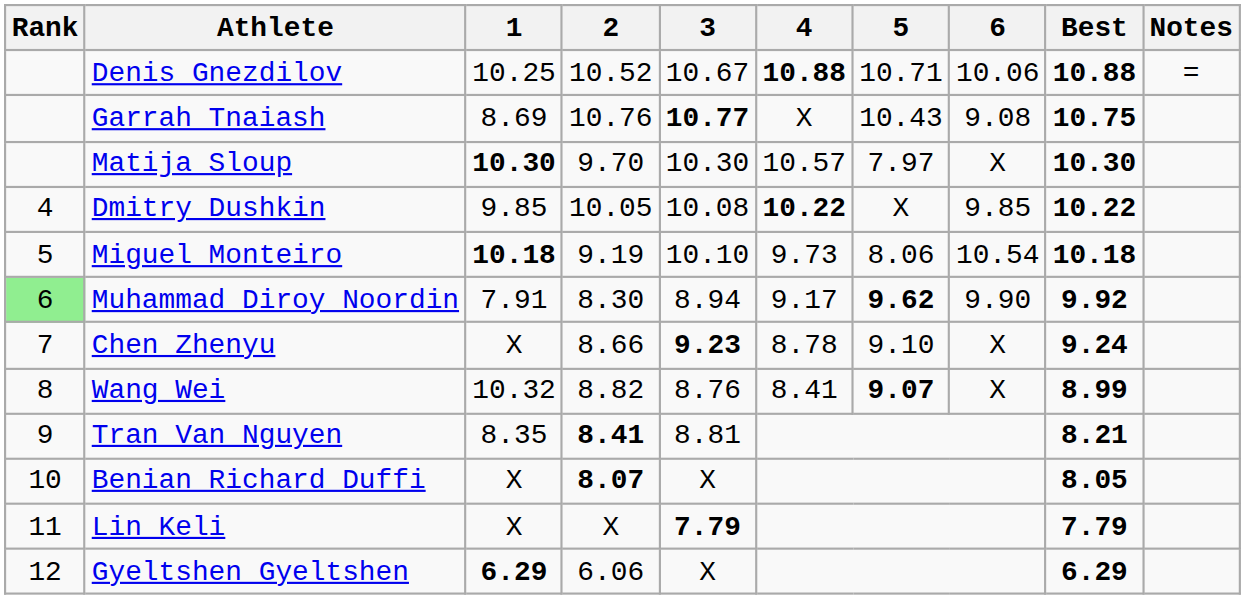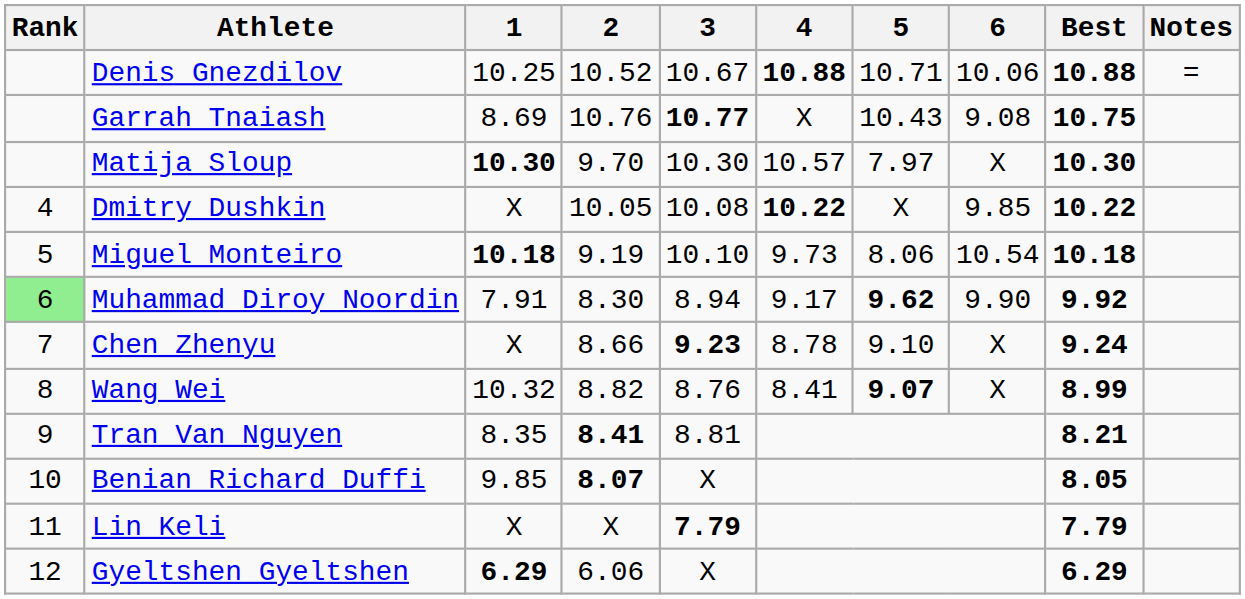Dmitry Dushkin | 1: 9.85 -> X
Benian Richard Duffi | 1: X -> 9.85
